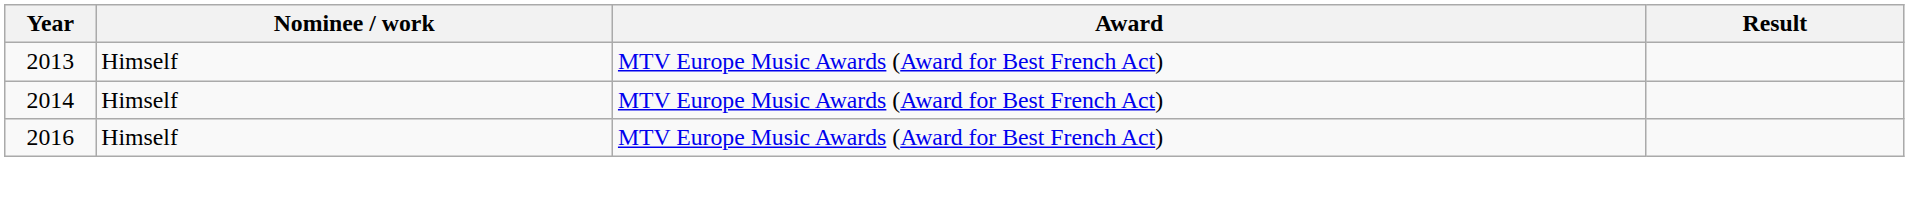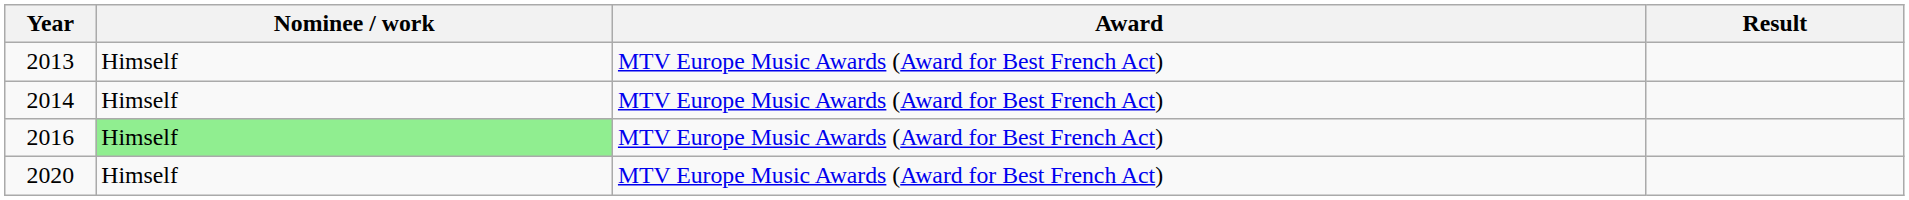2016 | Nominee / work: no background -> lightgreen background
+ row: 2020 | Himself | MTV Europe Music Awards (Award for Best French Act)
